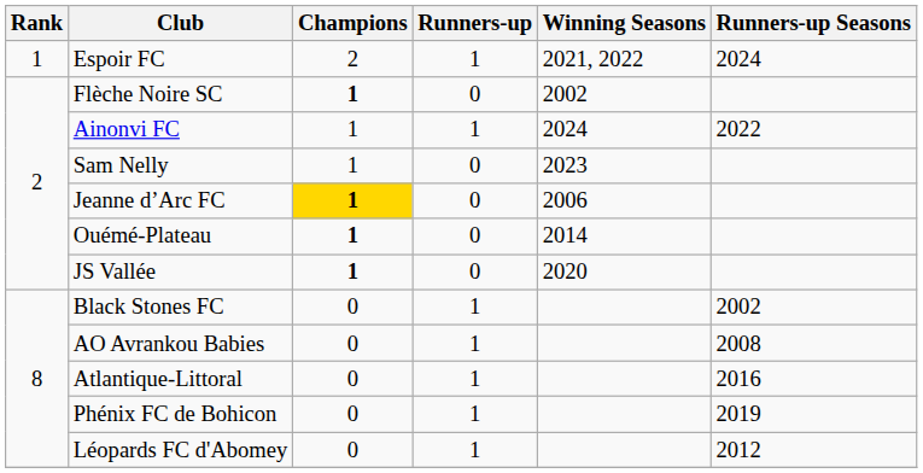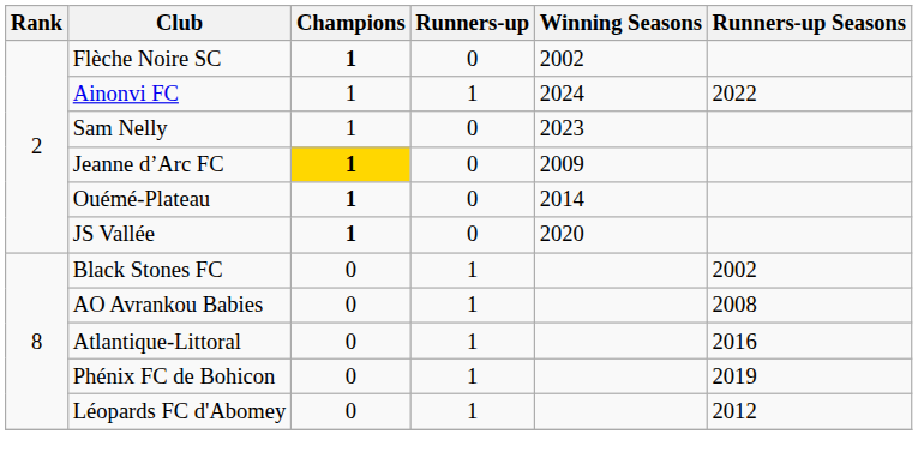- row: 1 | Espoir FC | 2 | 1 | 2021, 2022 | 2024
Jeanne d’Arc FC | Winning Seasons: 2006 -> 2009
